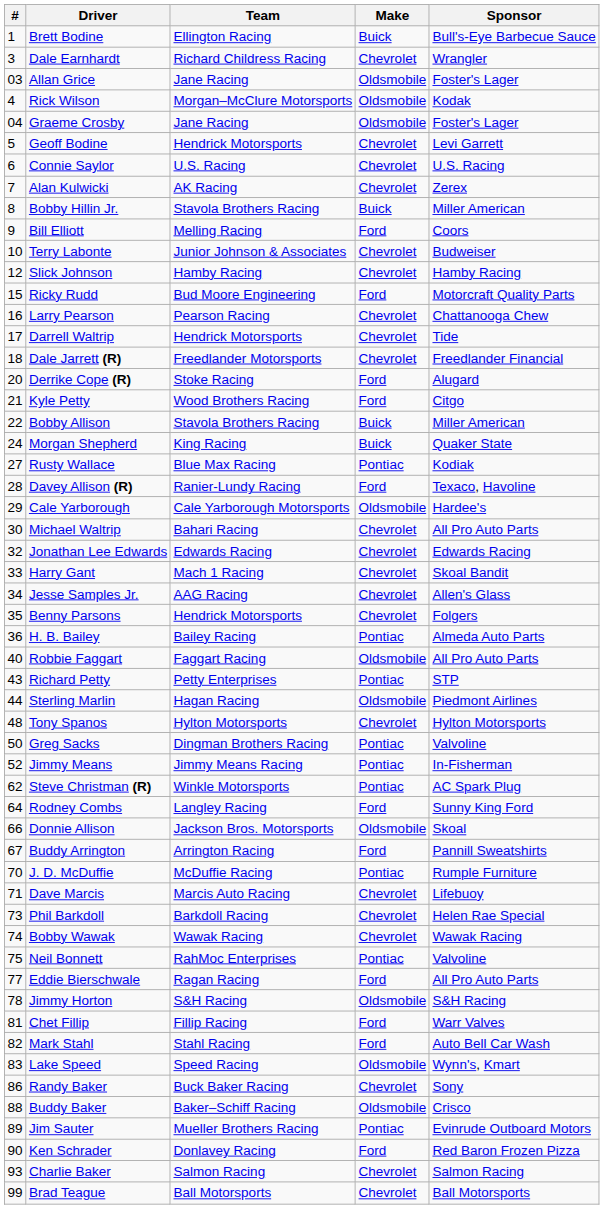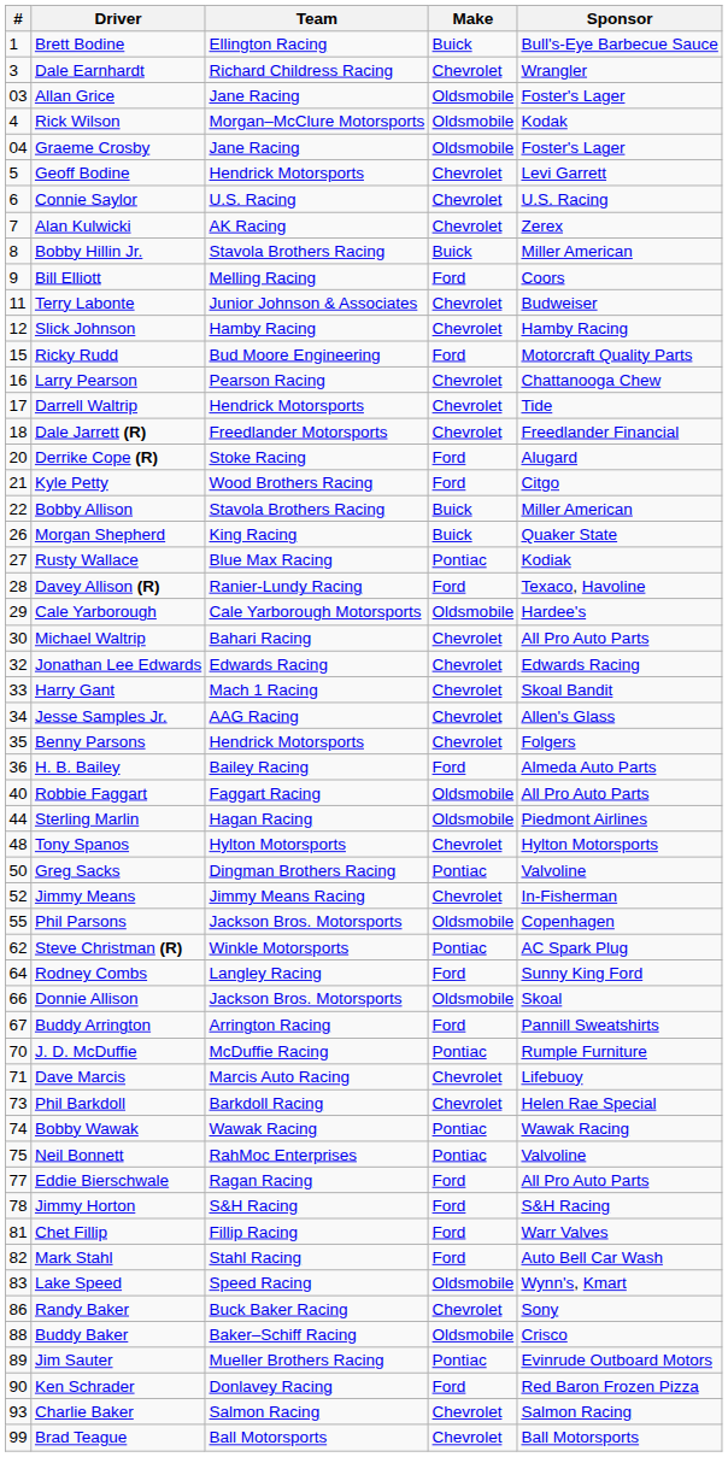Terry Labonte | #: 10 -> 11
Morgan Shepherd | #: 24 -> 26
H. B. Bailey | Make: Pontiac -> Ford
- row: 43 | Richard Petty | Petty Enterprises | Pontiac | STP
Jimmy Means | Make: Pontiac -> Chevrolet
+ row: 55 | Phil Parsons | Jackson Bros. Motorsports | Oldsmobile | Copenhagen
Bobby Wawak | Make: Chevrolet -> Pontiac
Jimmy Horton | Make: Oldsmobile -> Ford
